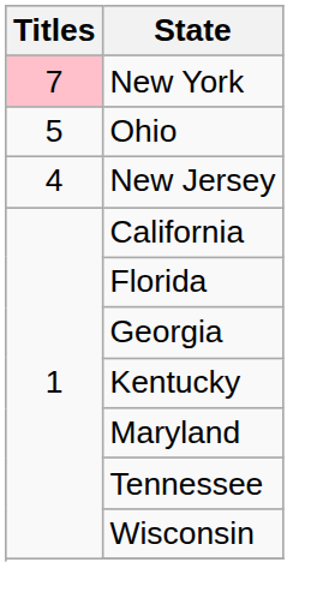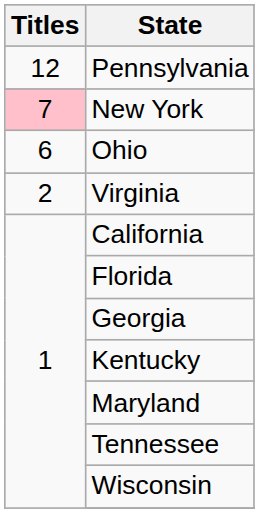+ row: 12 | Pennsylvania
Ohio | Titles: 5 -> 6
- row: 4 | New Jersey
+ row: 2 | Virginia
